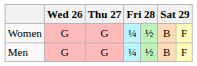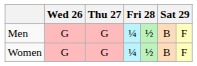rows swapped: Men <-> Women
